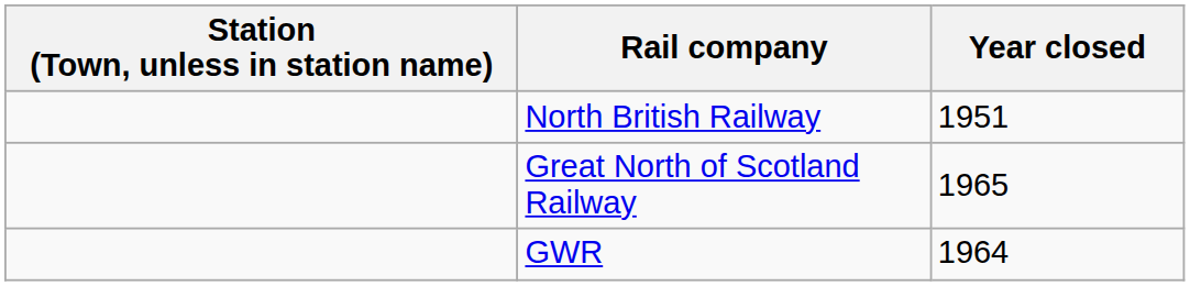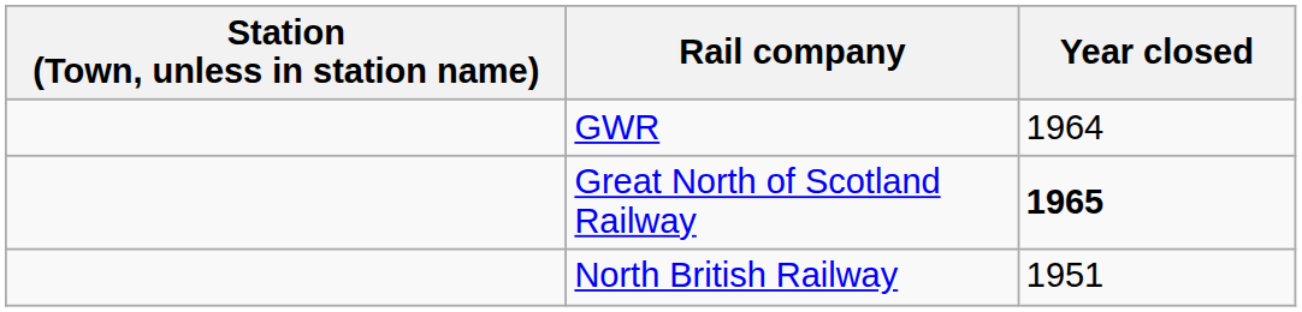rows swapped: GWR <-> North British Railway
Great North of Scotland Railway | Year closed: normal -> bold
